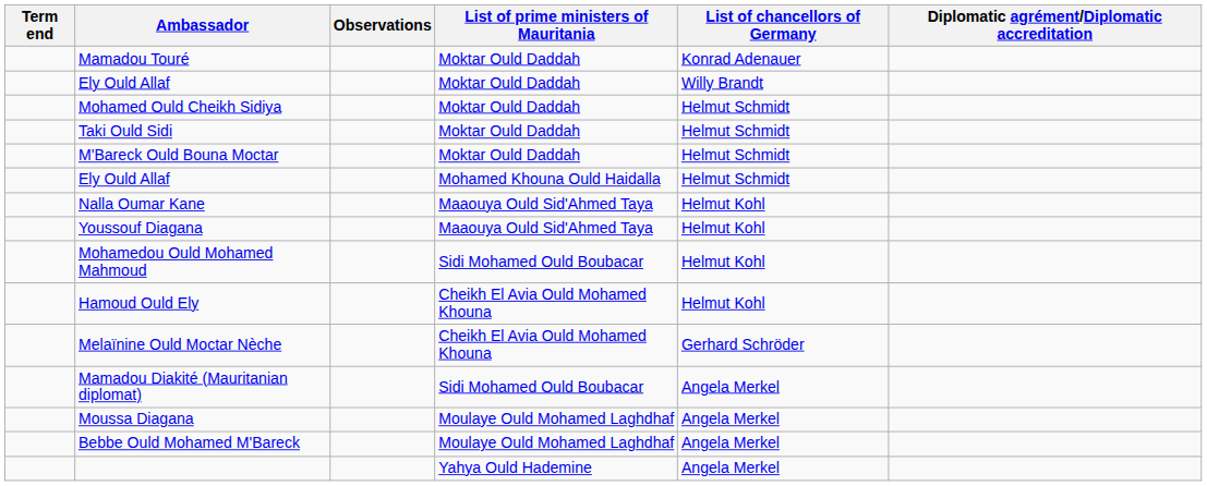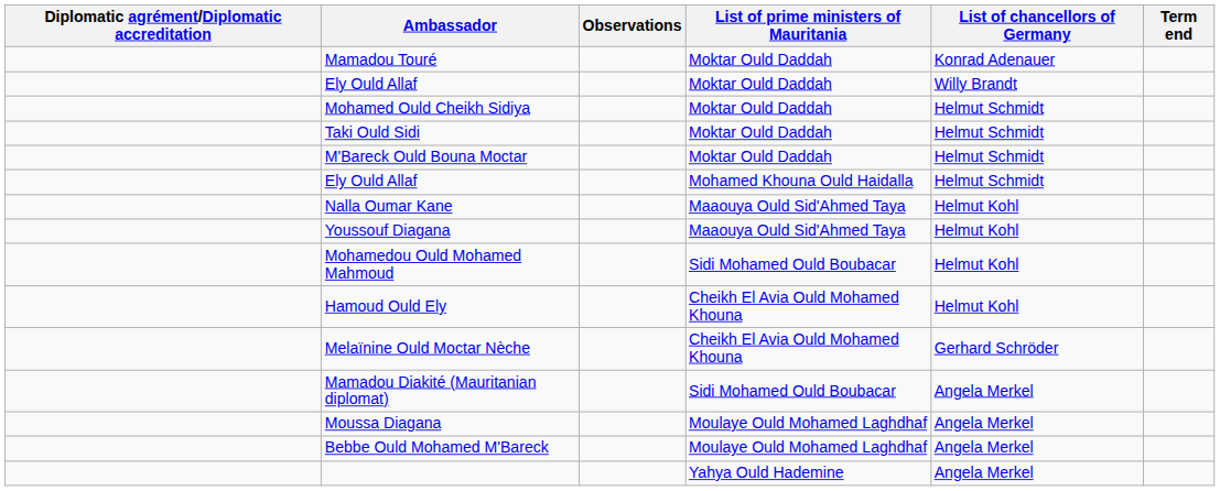columns swapped: Diplomatic agrément/Diplomatic accreditation <-> Term end
